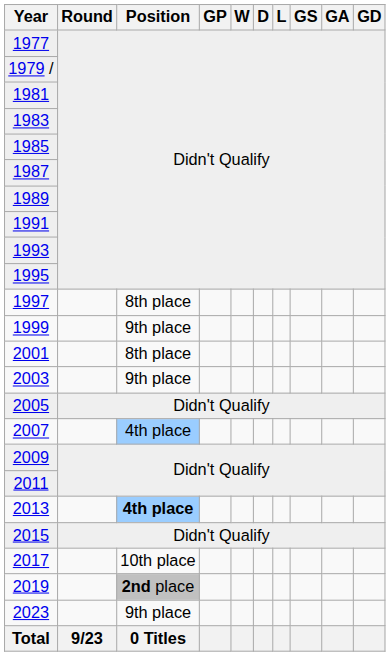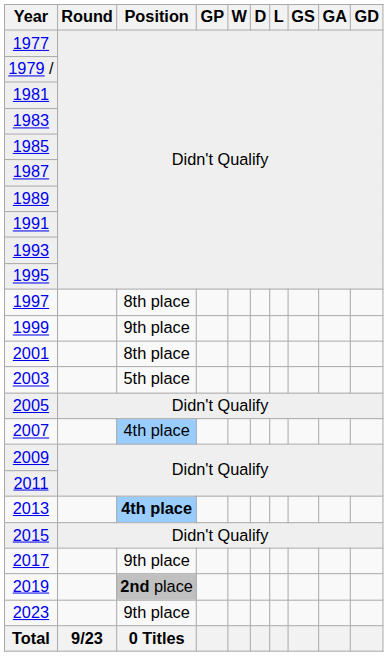2003 | Position: 9th place -> 5th place
2017 | Position: 10th place -> 9th place
